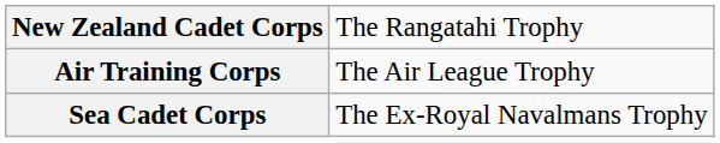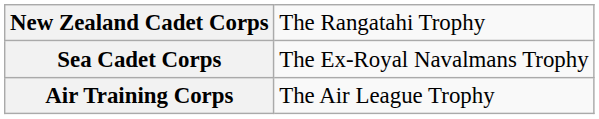rows swapped: Sea Cadet Corps <-> Air Training Corps
